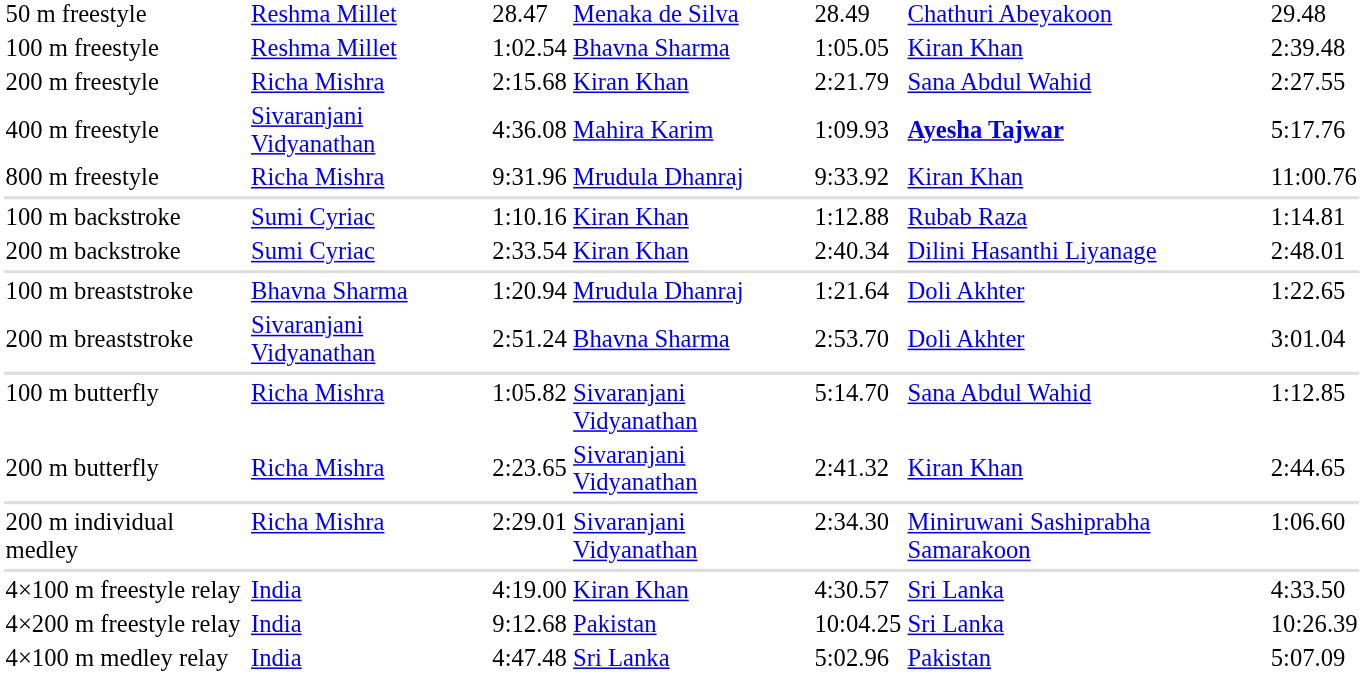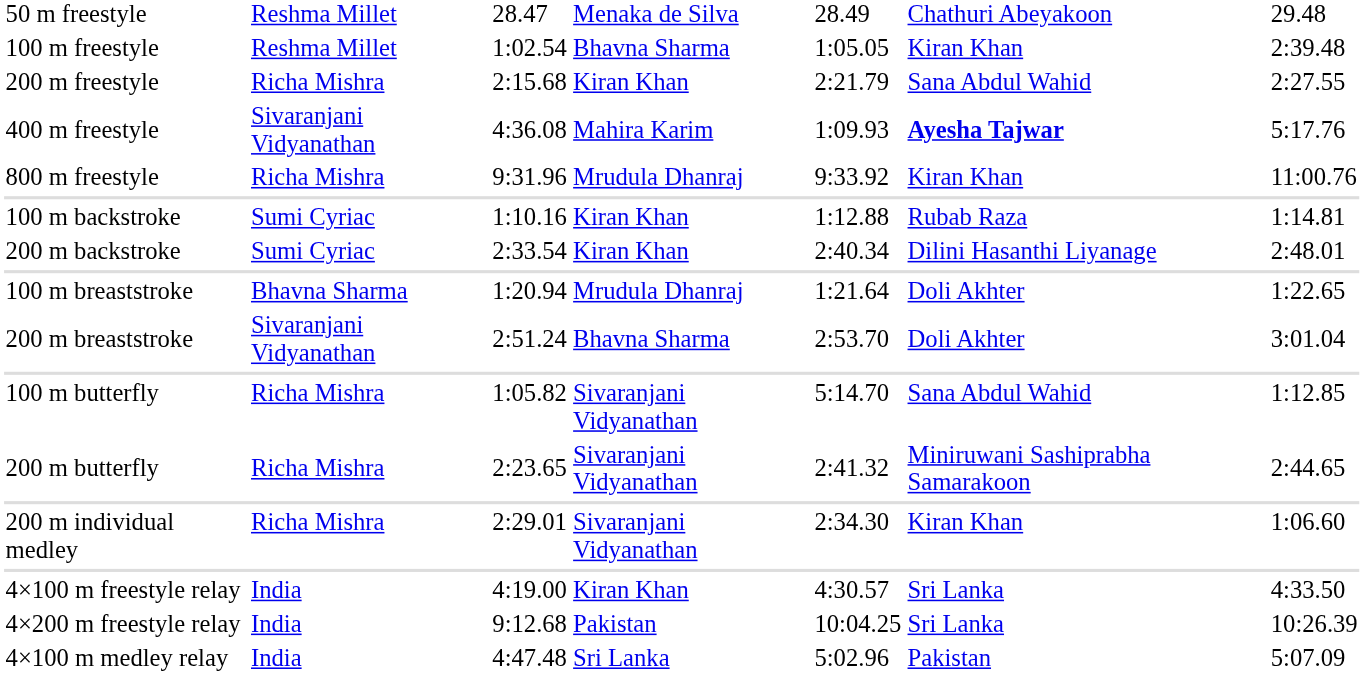200 m butterfly | column 6: Kiran Khan -> Miniruwani Sashiprabha Samarakoon
200 m individual medley | column 6: Miniruwani Sashiprabha Samarakoon -> Kiran Khan
